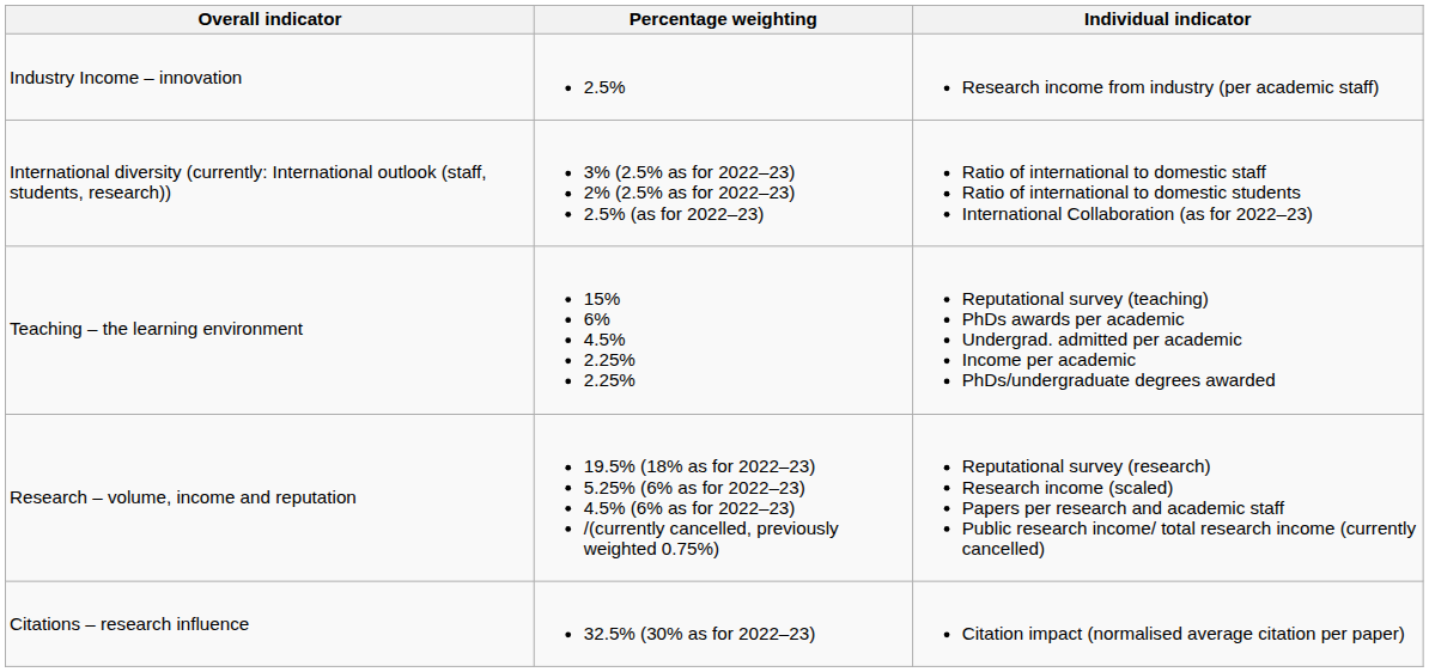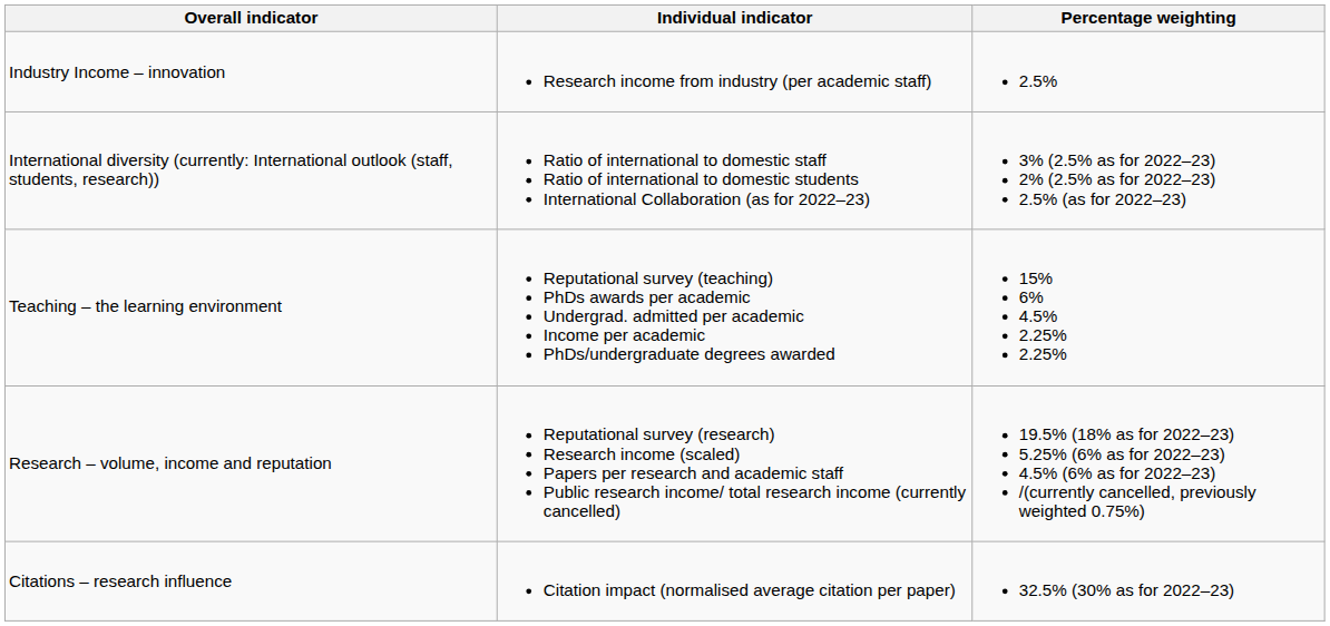columns swapped: Individual indicator <-> Percentage weighting
